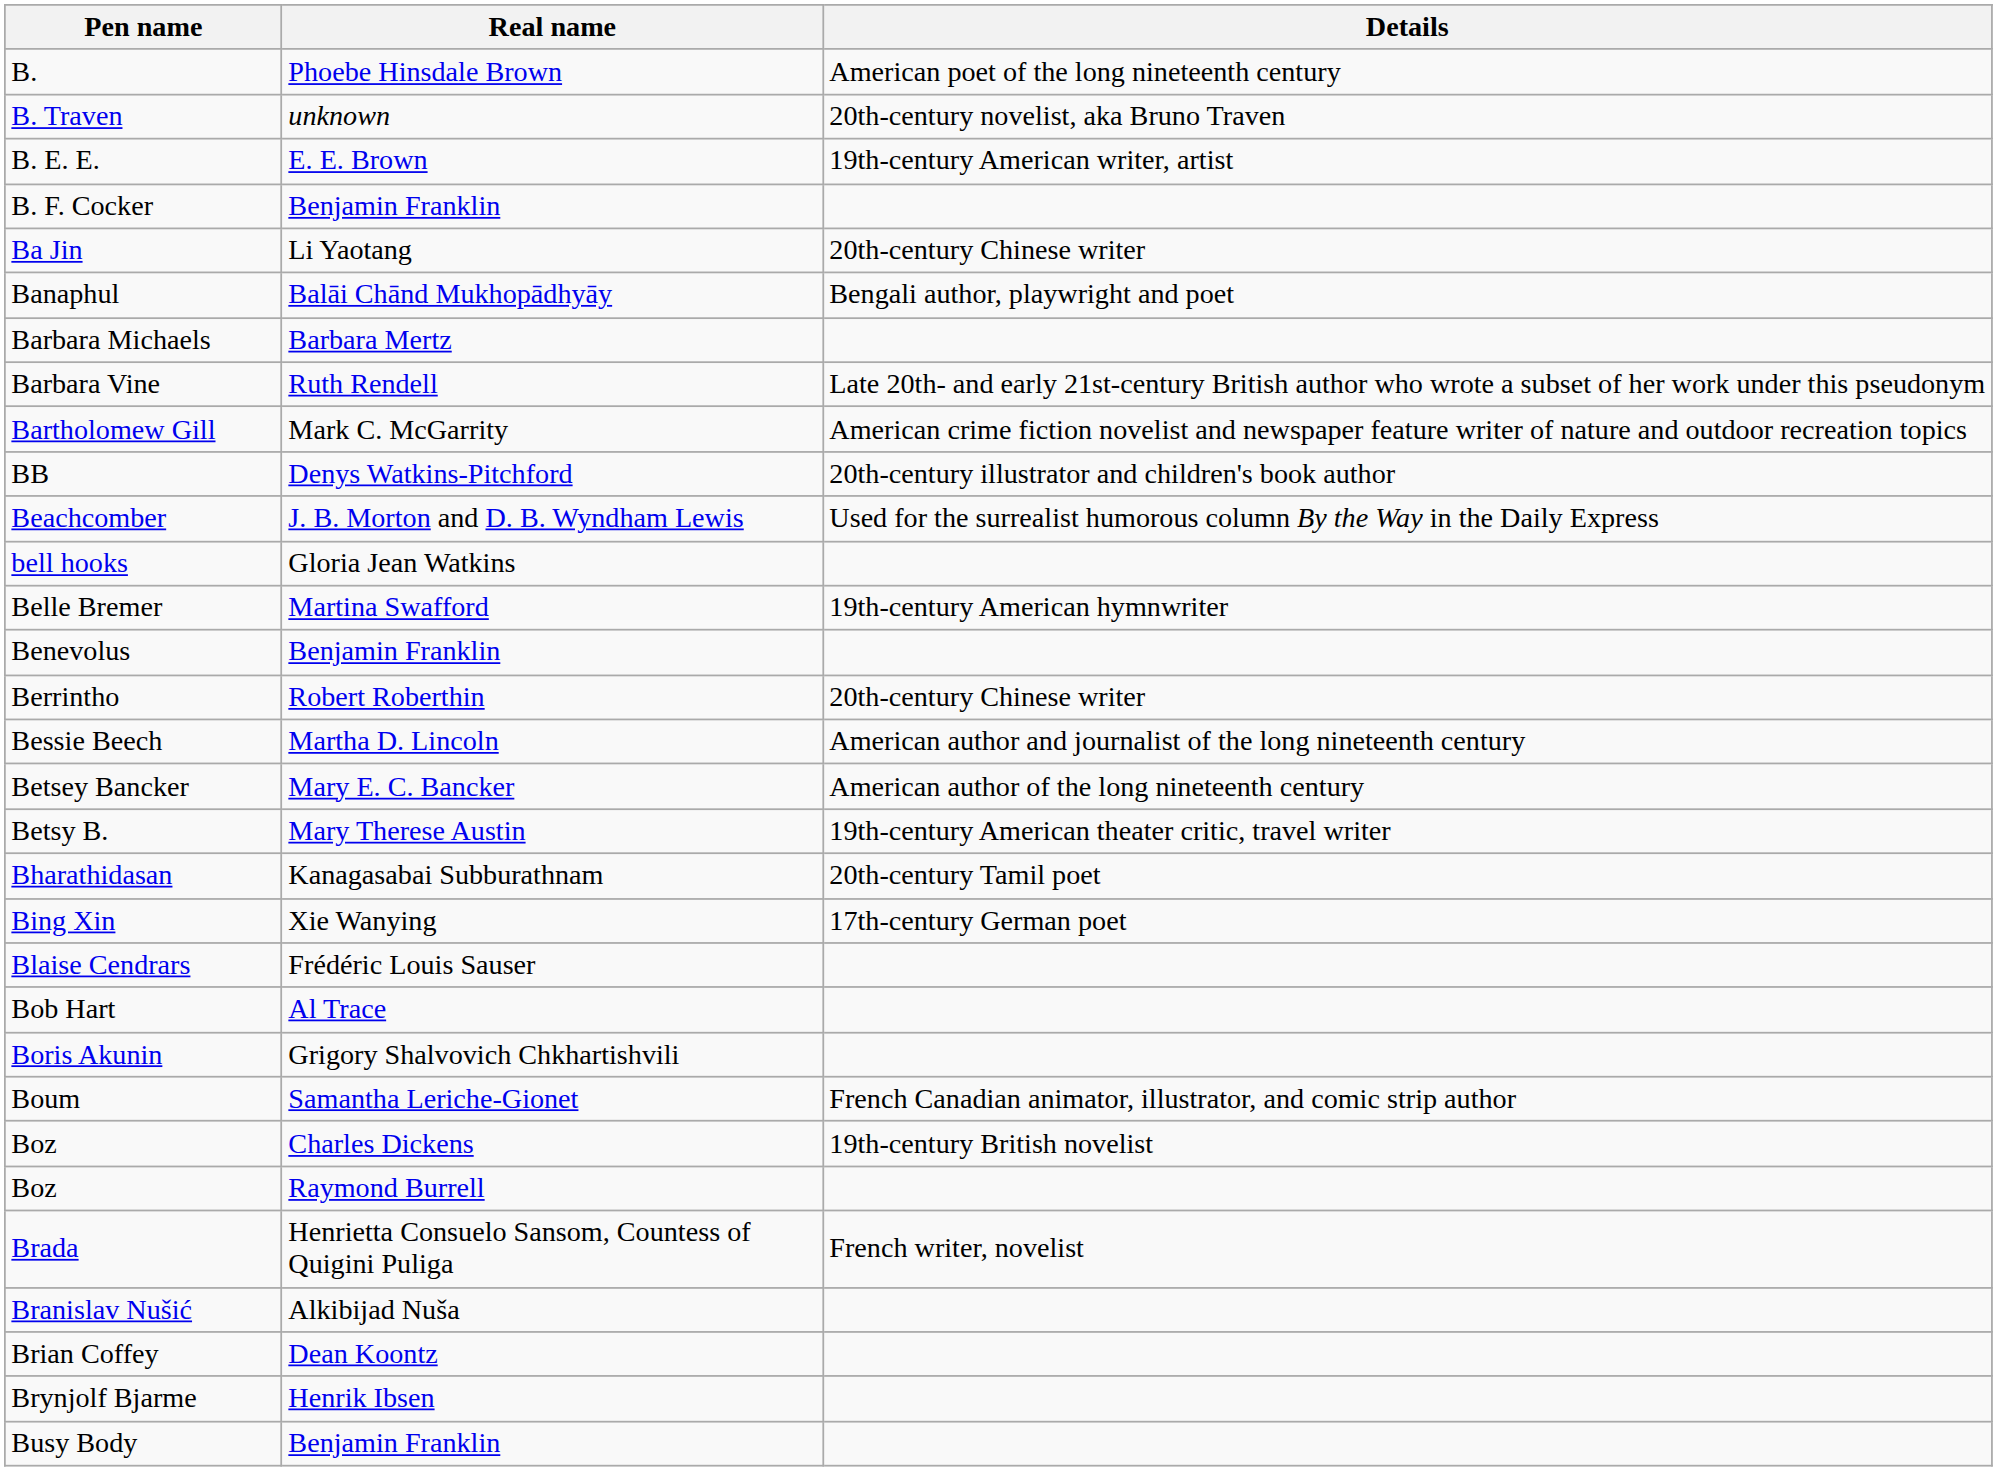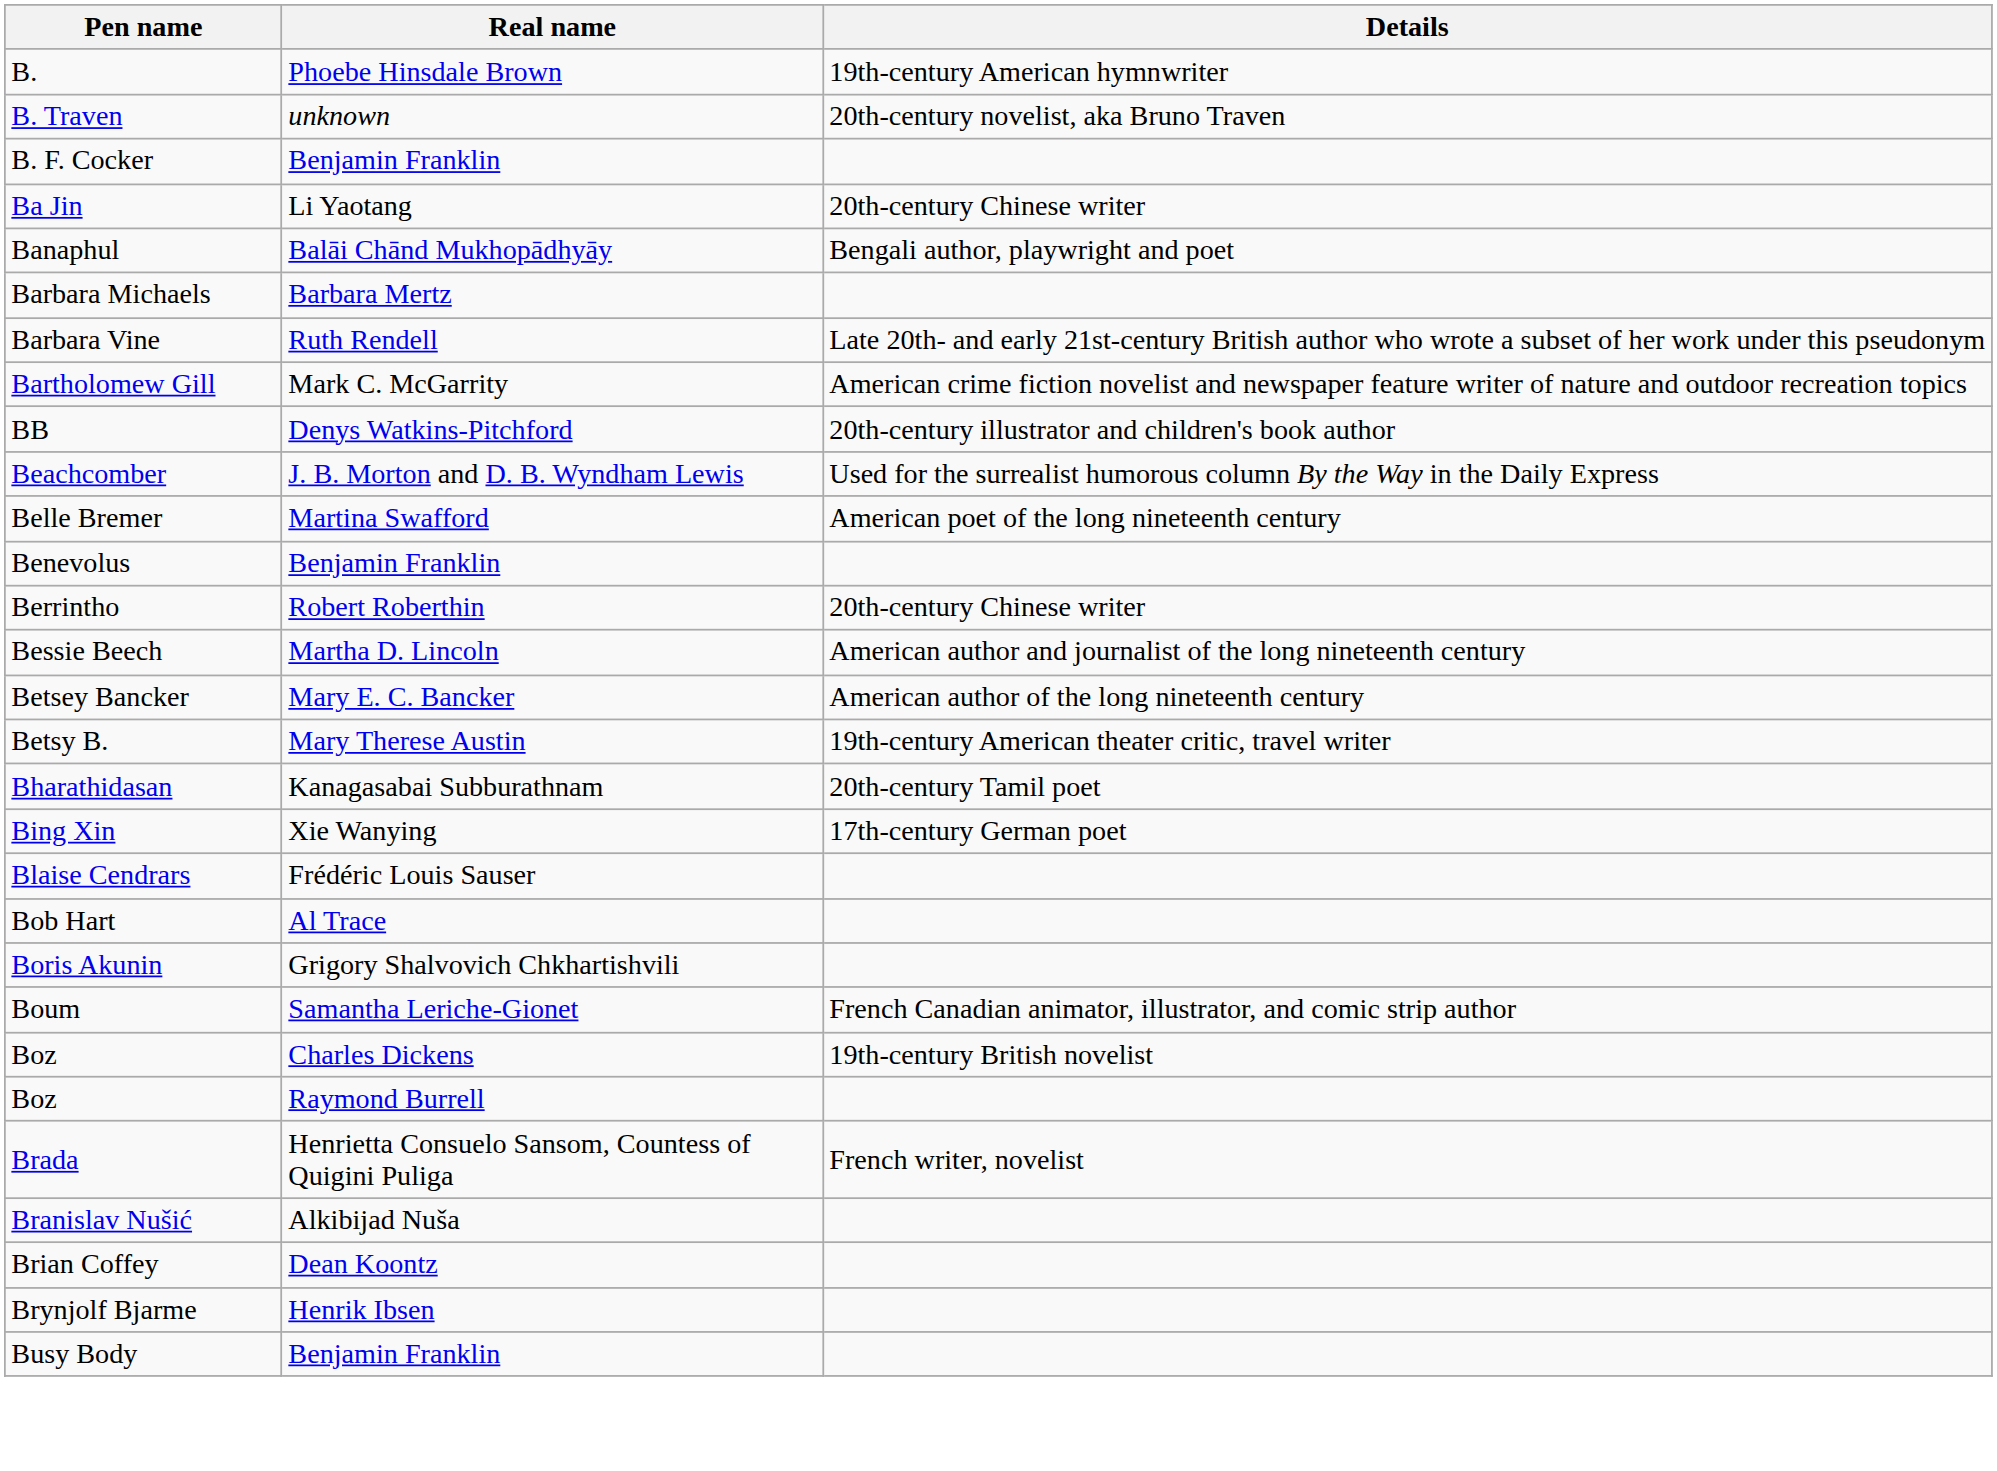B. | Details: American poet of the long nineteenth century -> 19th-century American hymnwriter
- row: B. E. E. | E. E. Brown | 19th-century American writer, artist
- row: bell hooks | Gloria Jean Watkins
Belle Bremer | Details: 19th-century American hymnwriter -> American poet of the long nineteenth century
